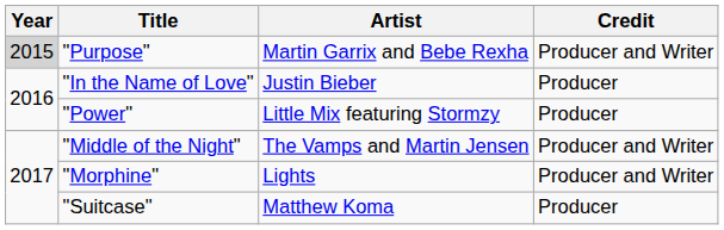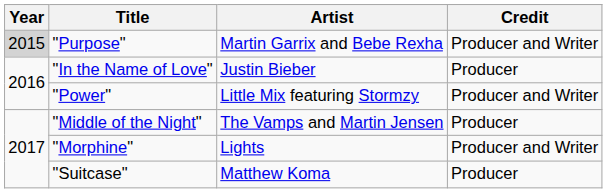"Power" | Credit: Producer -> Producer and Writer
"Middle of the Night" | Credit: Producer and Writer -> Producer
